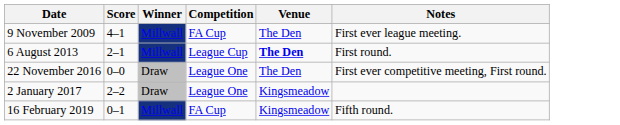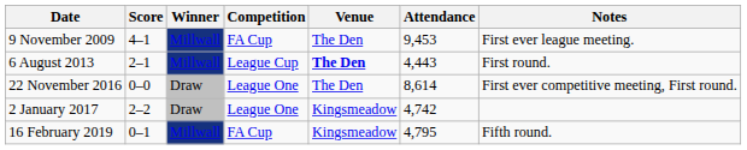+ column: Attendance | 9,453 | 4,443 | 8,614 | 4,742 | 4,795
